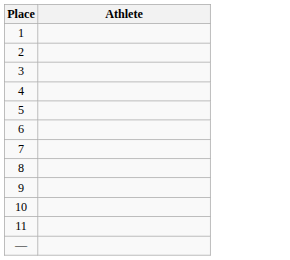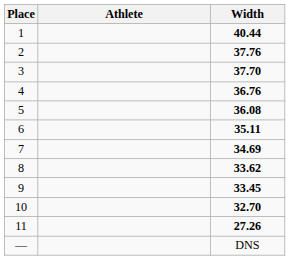+ column: Width | 40.44 | 37.76 | 37.70 | 36.76 | 36.08 | 35.11 | 34.69 | 33.62 | 33.45 | 32.70 | 27.26 | DNS
